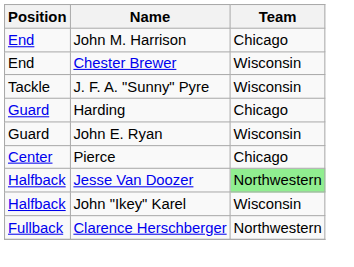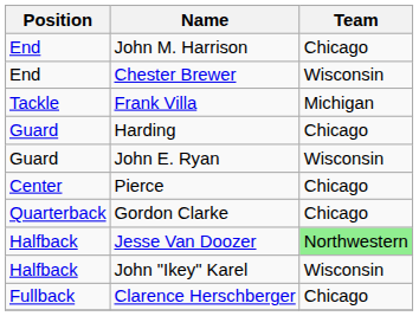+ row: Tackle | Frank Villa | Michigan
- row: Tackle | J. F. A. "Sunny" Pyre | Wisconsin
+ row: Quarterback | Gordon Clarke | Chicago
Clarence Herschberger | Team: Northwestern -> Chicago
